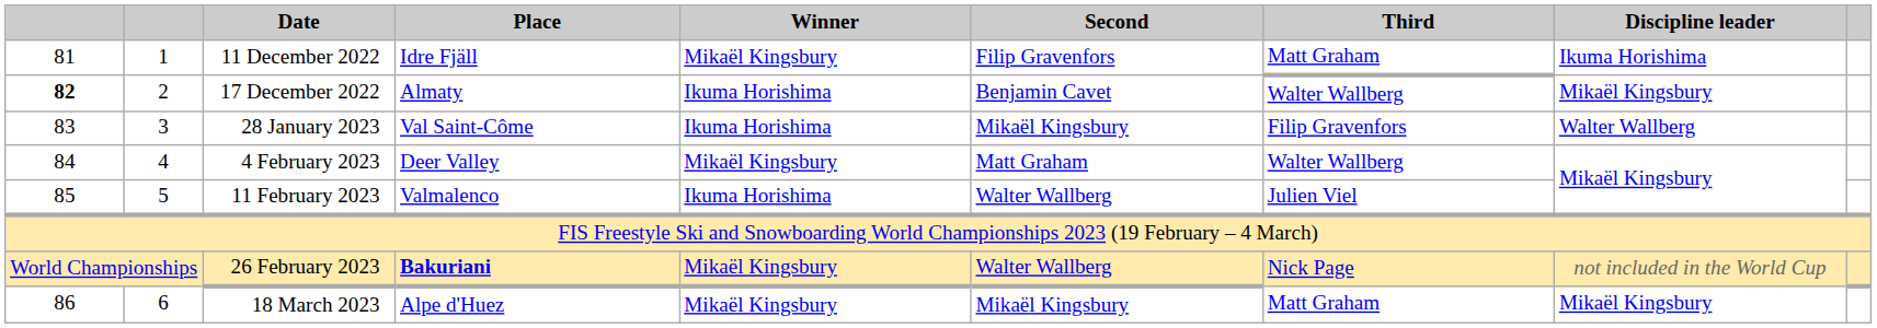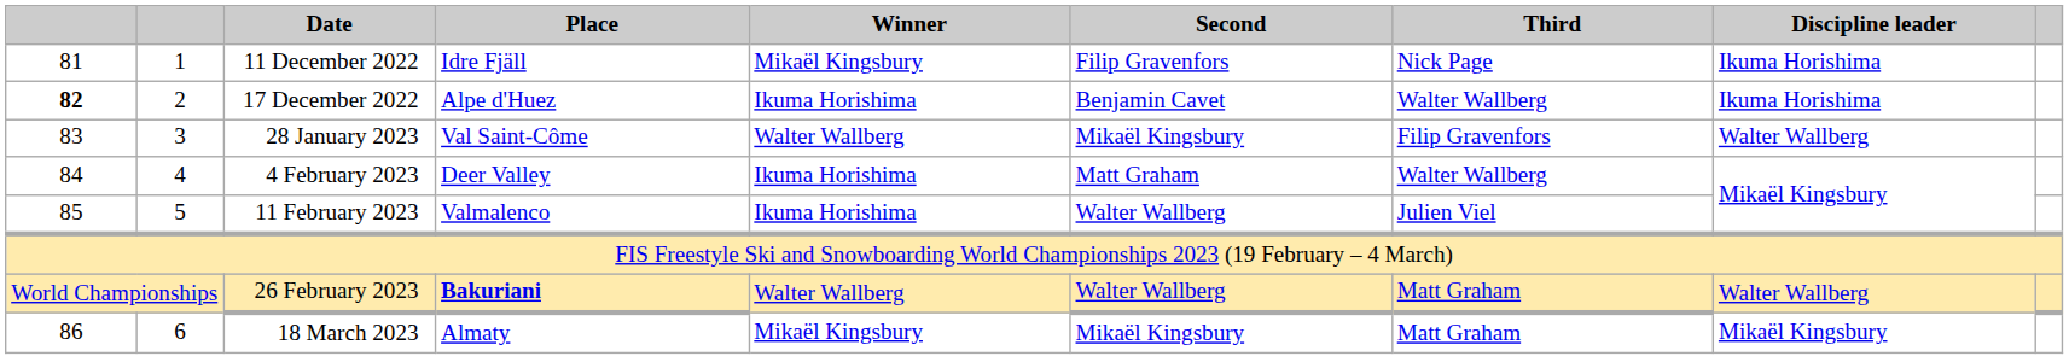11 December 2022 | Third: Matt Graham -> Nick Page
17 December 2022 | Place: Almaty -> Alpe d'Huez
17 December 2022 | Discipline leader: Mikaël Kingsbury -> Ikuma Horishima
28 January 2023 | Winner: Ikuma Horishima -> Walter Wallberg
4 February 2023 | Winner: Mikaël Kingsbury -> Ikuma Horishima
26 February 2023 | Winner: Mikaël Kingsbury -> Walter Wallberg
26 February 2023 | Third: Nick Page -> Matt Graham
26 February 2023 | Discipline leader: not included in the World Cup -> Walter Wallberg
18 March 2023 | Place: Alpe d'Huez -> Almaty
